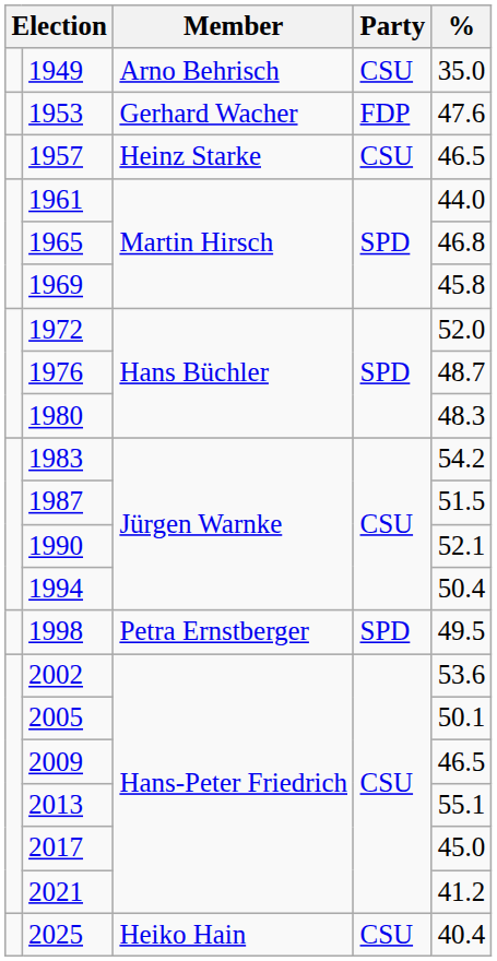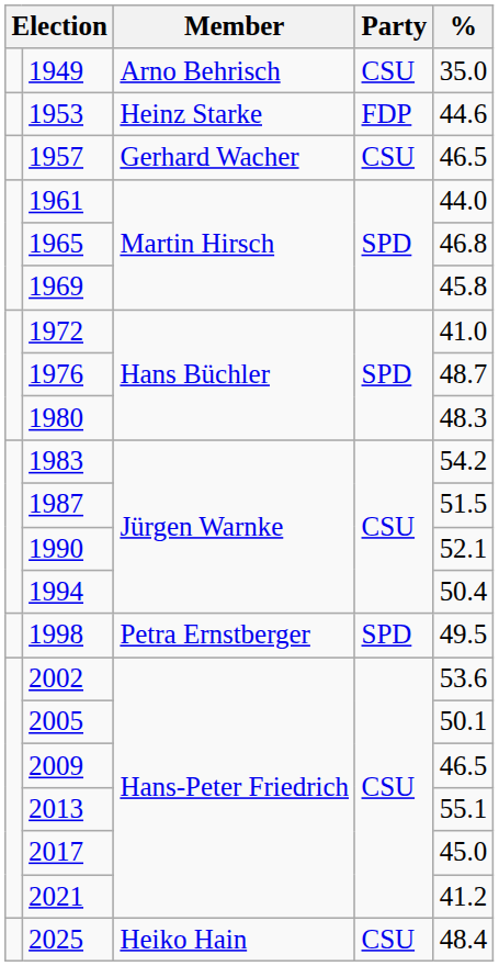1953 | Member: Gerhard Wacher -> Heinz Starke
1953 | %: 47.6 -> 44.6
1957 | Member: Heinz Starke -> Gerhard Wacher
1972 | %: 52.0 -> 41.0
2025 | %: 40.4 -> 48.4
